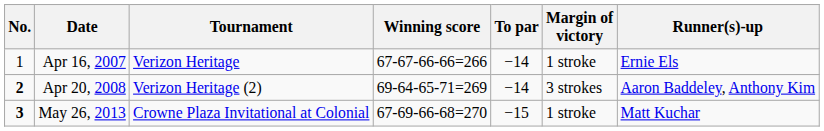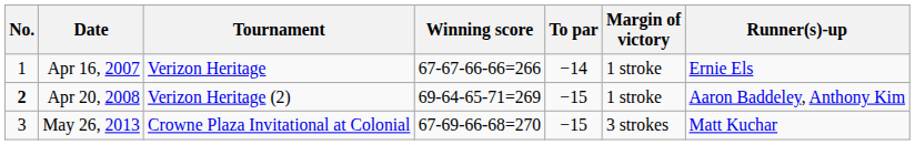Apr 20, 2008 | To par: −14 -> −15
Apr 20, 2008 | Margin of victory: 3 strokes -> 1 stroke
May 26, 2013 | No.: bold -> normal
May 26, 2013 | Margin of victory: 1 stroke -> 3 strokes
